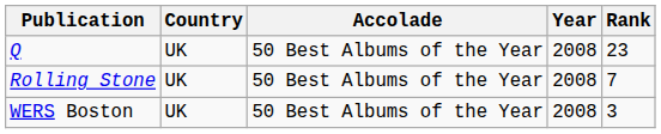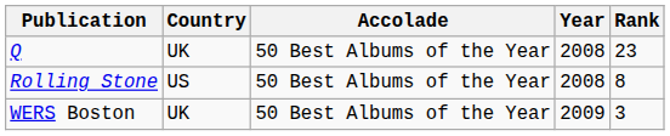Rolling Stone | Country: UK -> US
Rolling Stone | Rank: 7 -> 8
WERS Boston | Year: 2008 -> 2009
